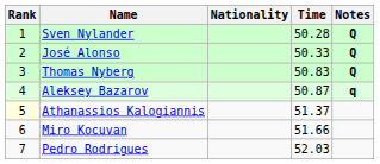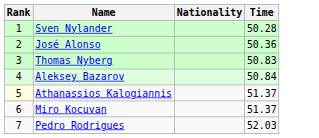- column: Notes | Q | Q | Q | q
José Alonso | Time: 50.33 -> 50.36
Aleksey Bazarov | Time: 50.87 -> 50.84
Miro Kocuvan | Time: 51.66 -> 51.37
